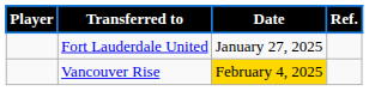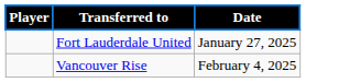- column: Ref.
Vancouver Rise | Date: gold background -> no background
